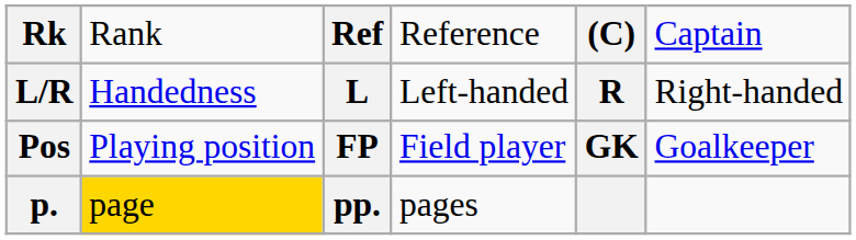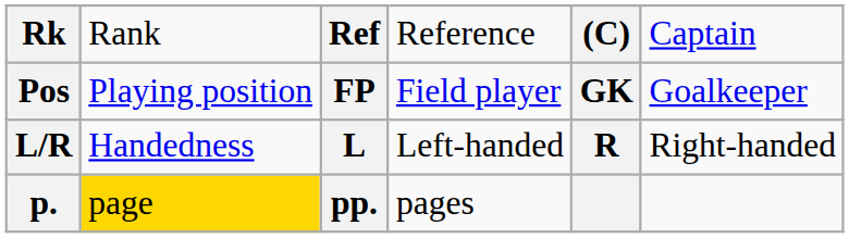rows swapped: Pos <-> L/R
